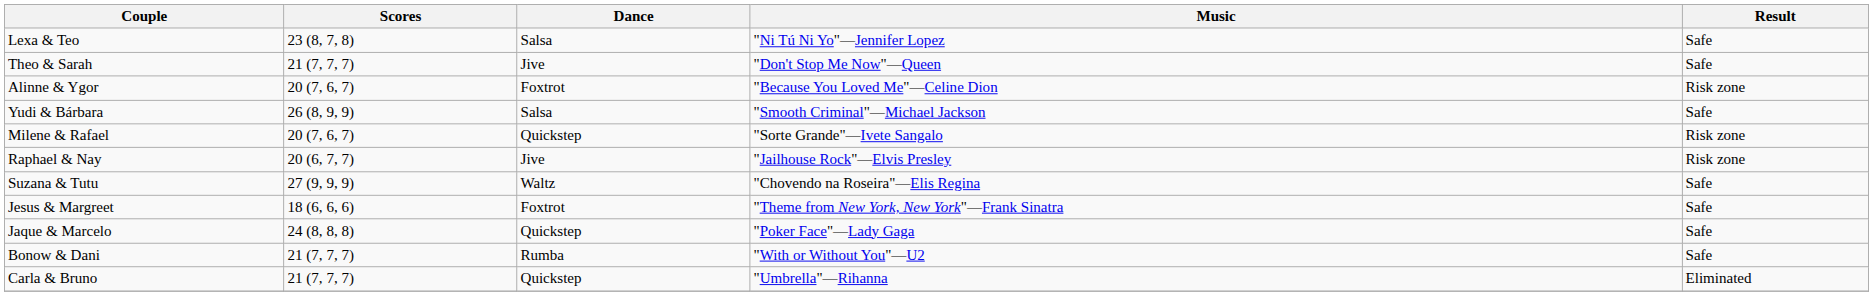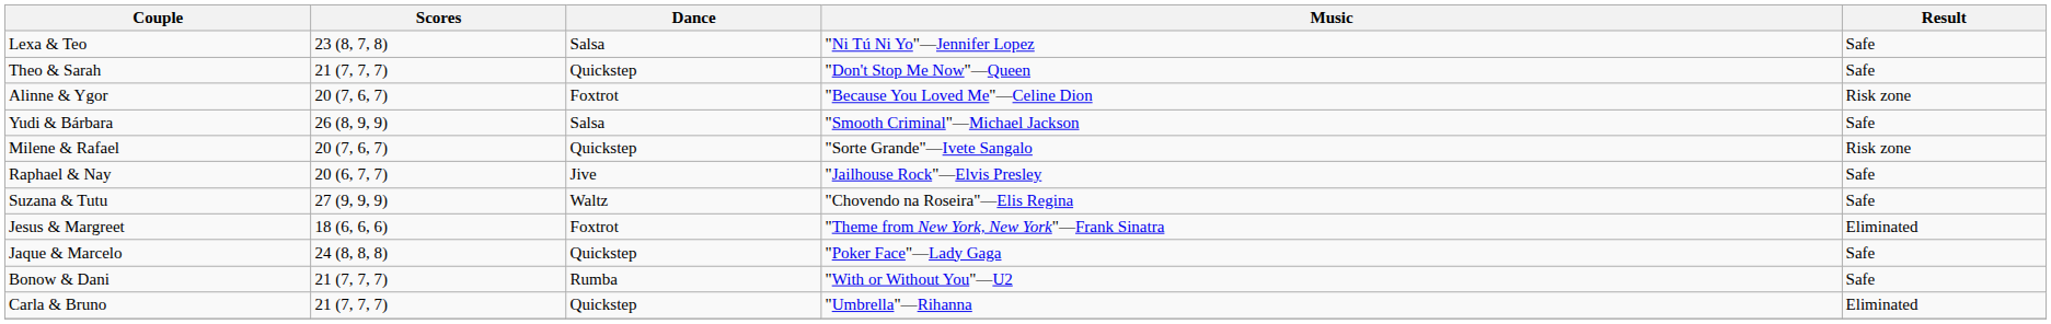Theo & Sarah | Dance: Jive -> Quickstep
Raphael & Nay | Result: Risk zone -> Safe
Jesus & Margreet | Result: Safe -> Eliminated
